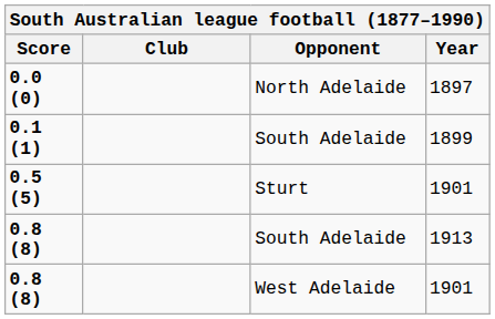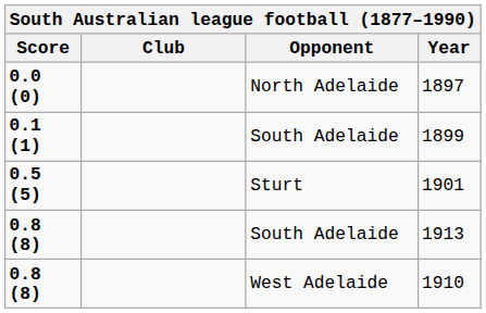0.8 (8) / West Adelaide | Year: 1901 -> 1910
